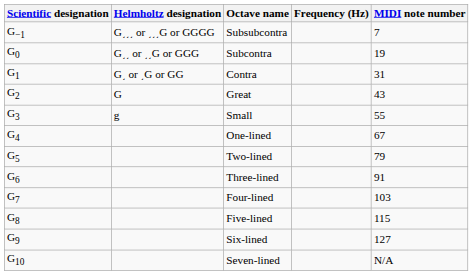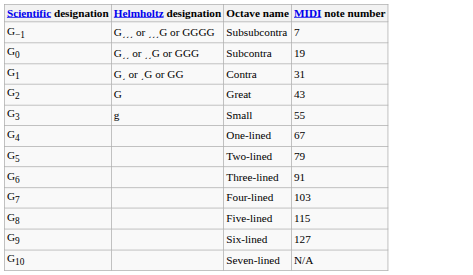- column: Frequency (Hz)
